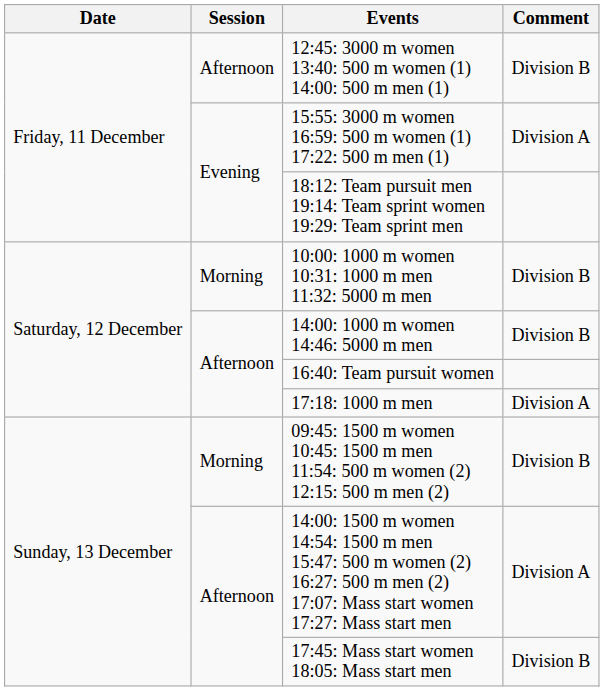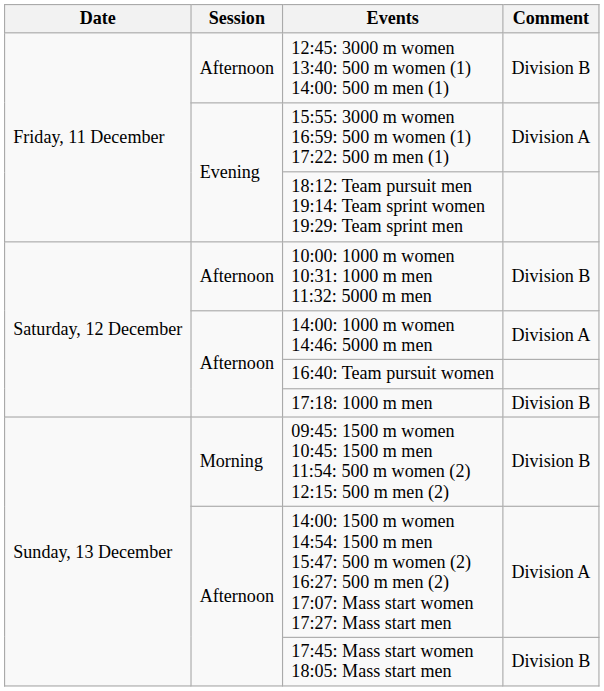10:00: 1000 m women 10:31: 1000 m men 11:32: 5000 m men | Session: Morning -> Afternoon
14:00: 1000 m women 14:46: 5000 m men | Comment: Division B -> Division A
17:18: 1000 m men | Comment: Division A -> Division B
